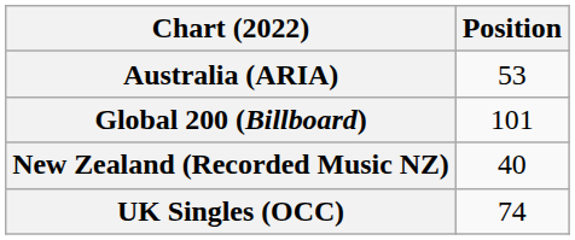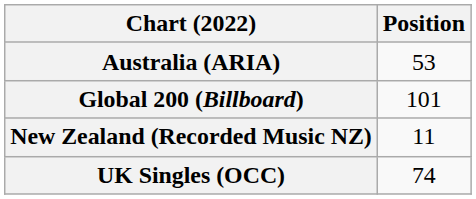New Zealand (Recorded Music NZ) | Position: 40 -> 11
